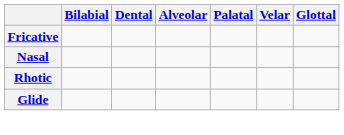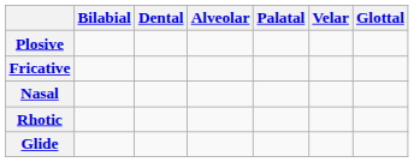+ row: Plosive
